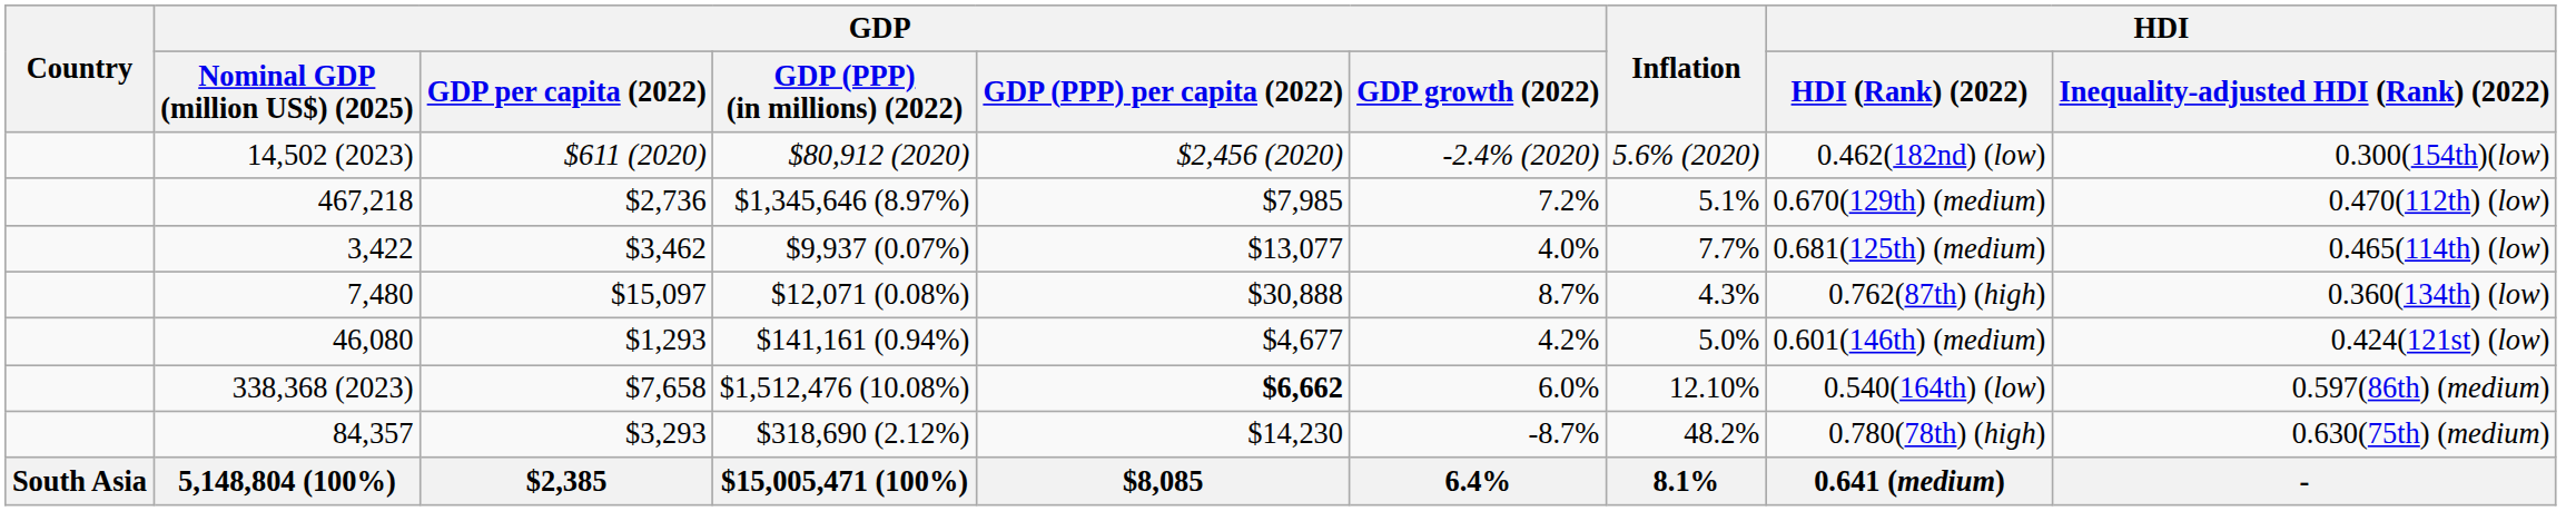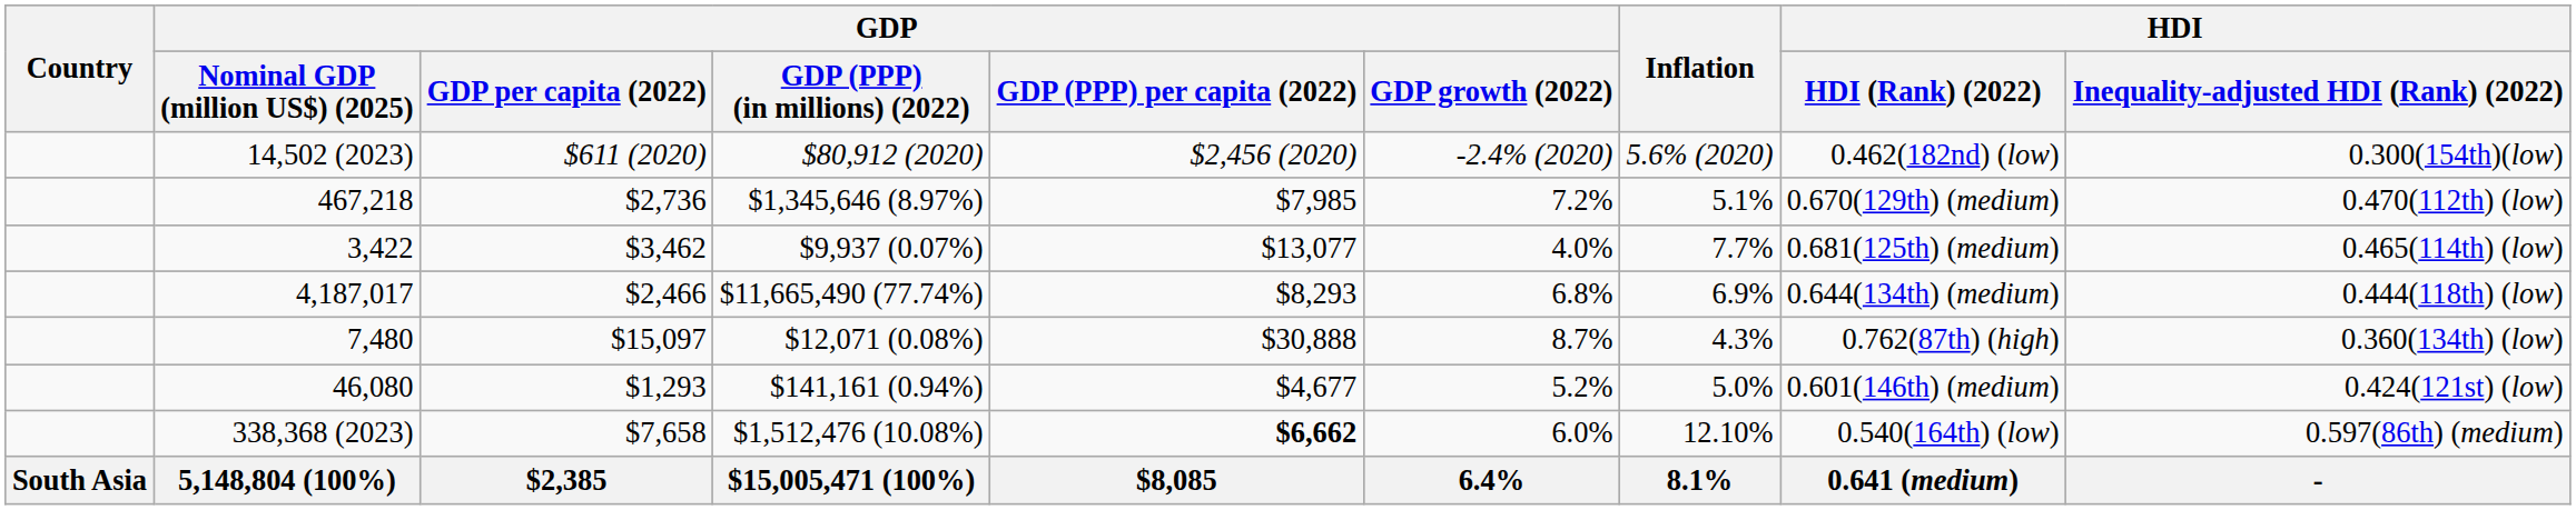+ row: 4,187,017 | $2,466 | $11,665,490 (77.74%) | $8,293 | 6.8% | 6.9% | 0.644(134th) (medium) | 0.444(118th) (low)
46,080 | GDP / GDP growth (2022): 4.2% -> 5.2%
- row: 84,357 | $3,293 | $318,690 (2.12%) | $14,230 | -8.7% | 48.2% | 0.780(78th) (high) | 0.630(75th) (medium)
